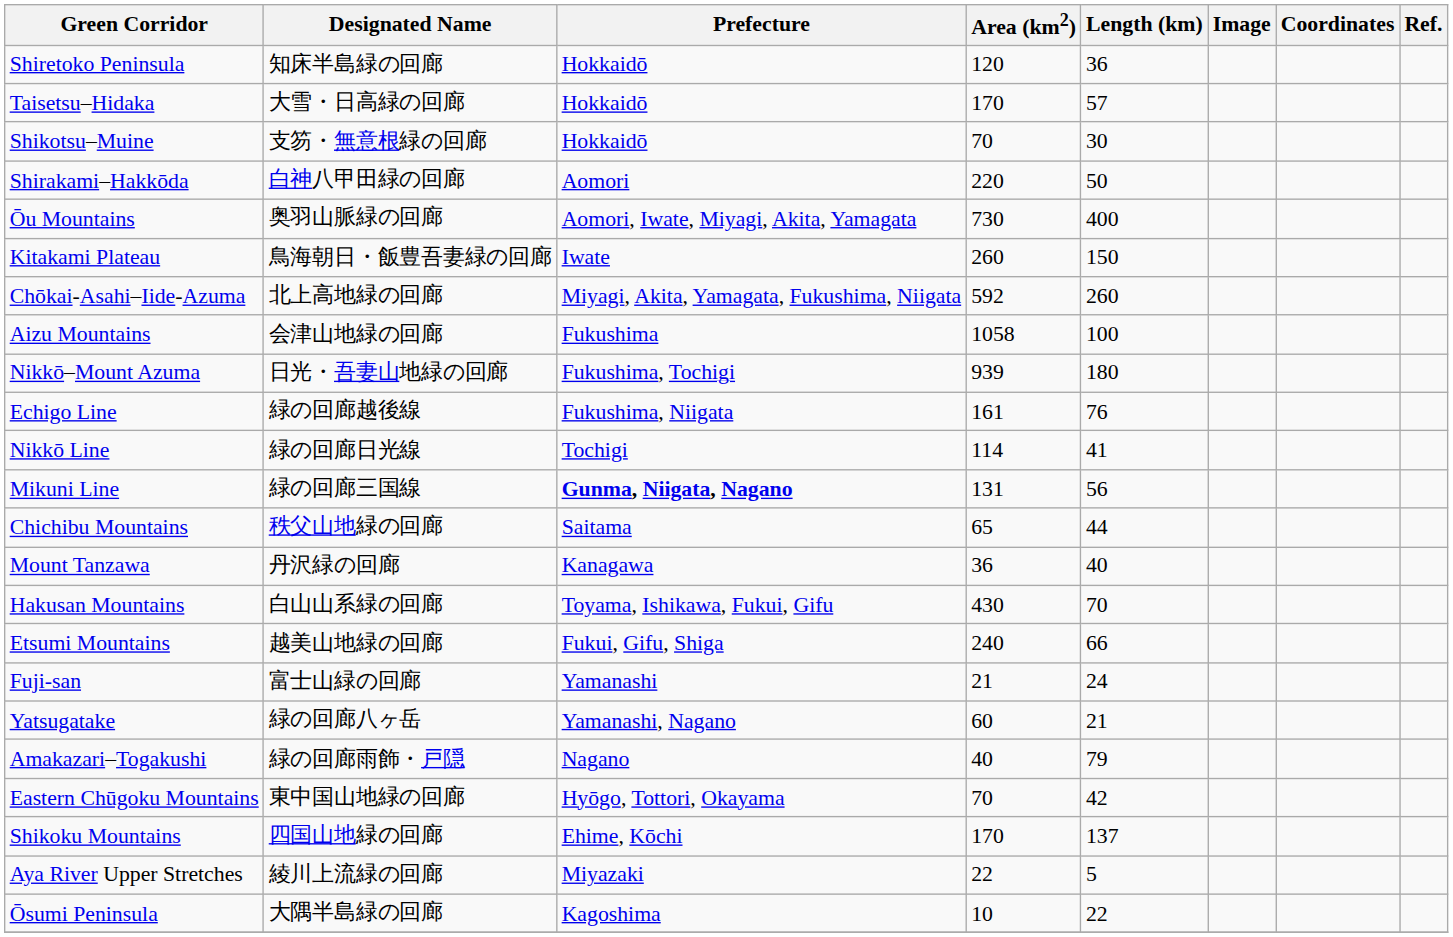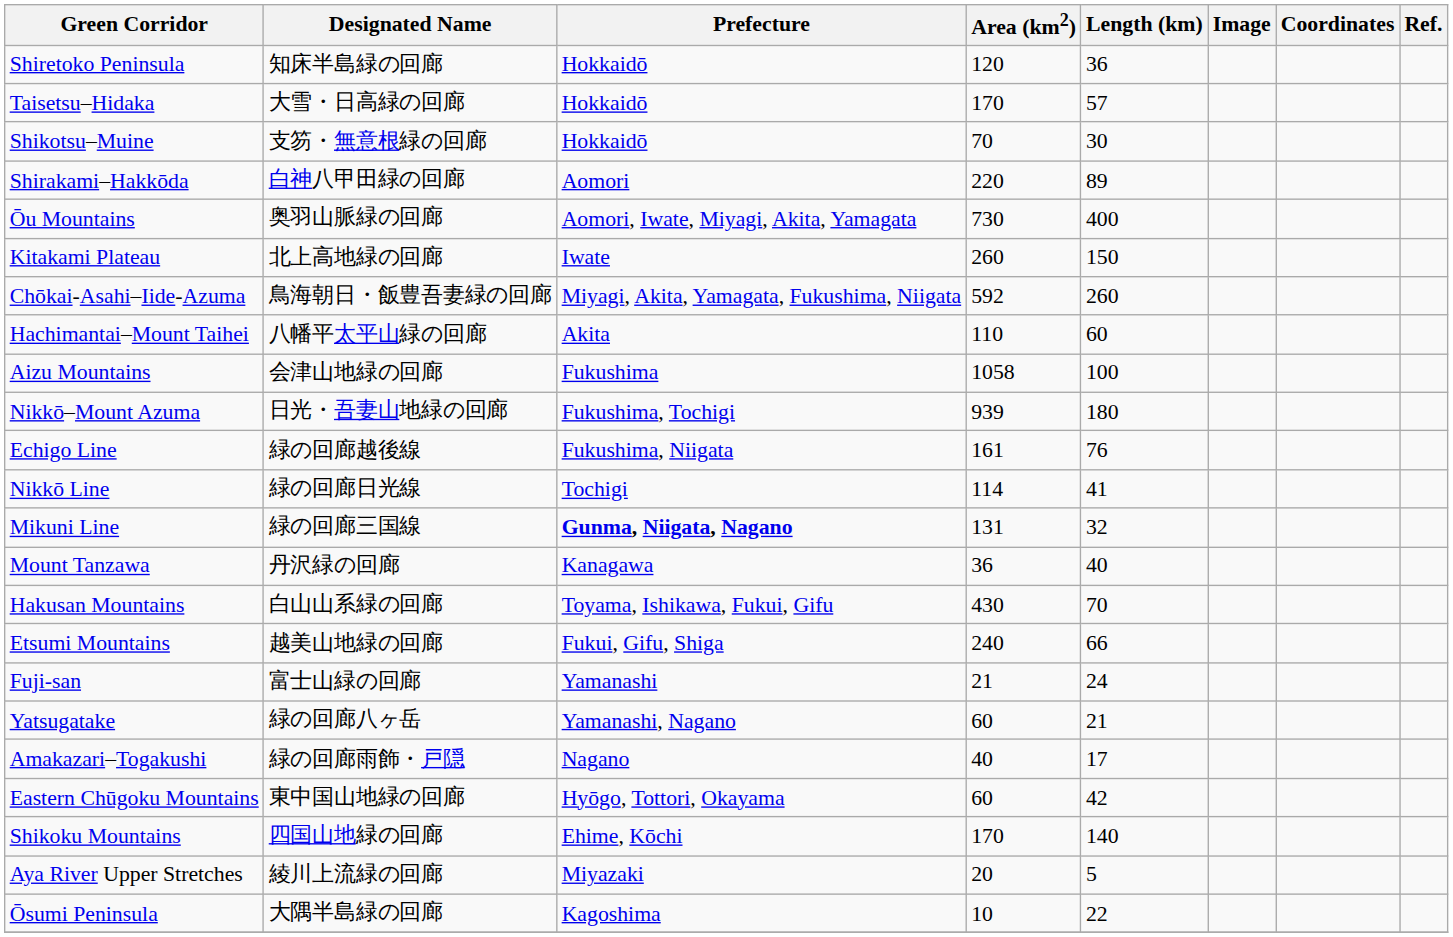Shirakami–Hakkōda | Length (km): 50 -> 89
Kitakami Plateau | Designated Name: 鳥海朝日・飯豊吾妻緑の回廊 -> 北上高地緑の回廊
Chōkai-Asahi–Iide-Azuma | Designated Name: 北上高地緑の回廊 -> 鳥海朝日・飯豊吾妻緑の回廊
+ row: Hachimantai–Mount Taihei | 八幡平太平山緑の回廊 | Akita | 110 | 60
Mikuni Line | Length (km): 56 -> 32
- row: Chichibu Mountains | 秩父山地緑の回廊 | Saitama | 65 | 44
Amakazari–Togakushi | Length (km): 79 -> 17
Eastern Chūgoku Mountains | Area (km2): 70 -> 60
Shikoku Mountains | Length (km): 137 -> 140
Aya River Upper Stretches | Area (km2): 22 -> 20
